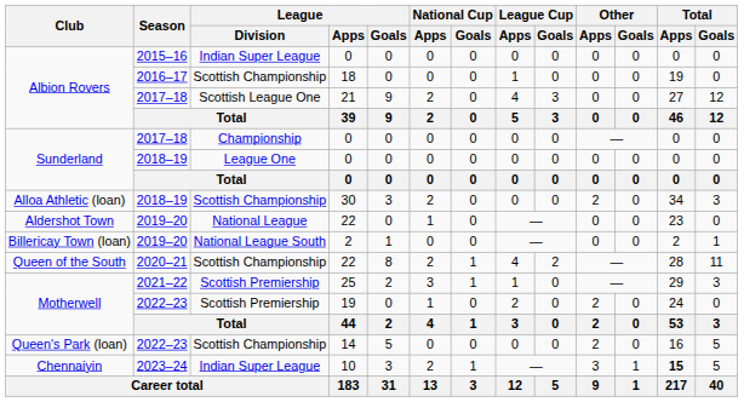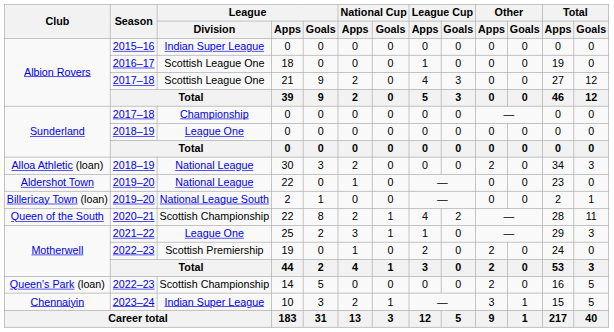18 | League / Division: Scottish Championship -> Scottish League One
30 | League / Division: Scottish Championship -> National League
25 | League / Division: Scottish Premiership -> League One
10 | Total / Apps: bold -> normal
